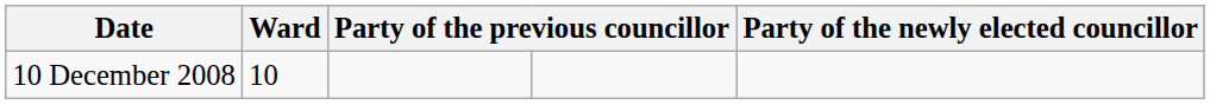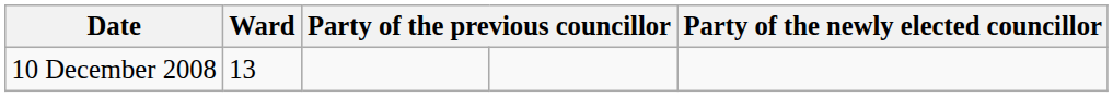10 December 2008 | Ward: 10 -> 13
